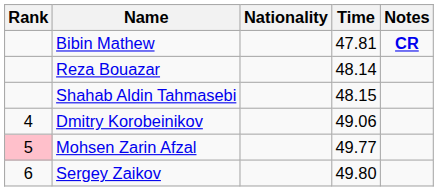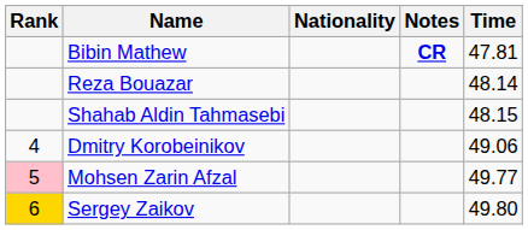columns swapped: Time <-> Notes
Sergey Zaikov | Rank: no background -> gold background
